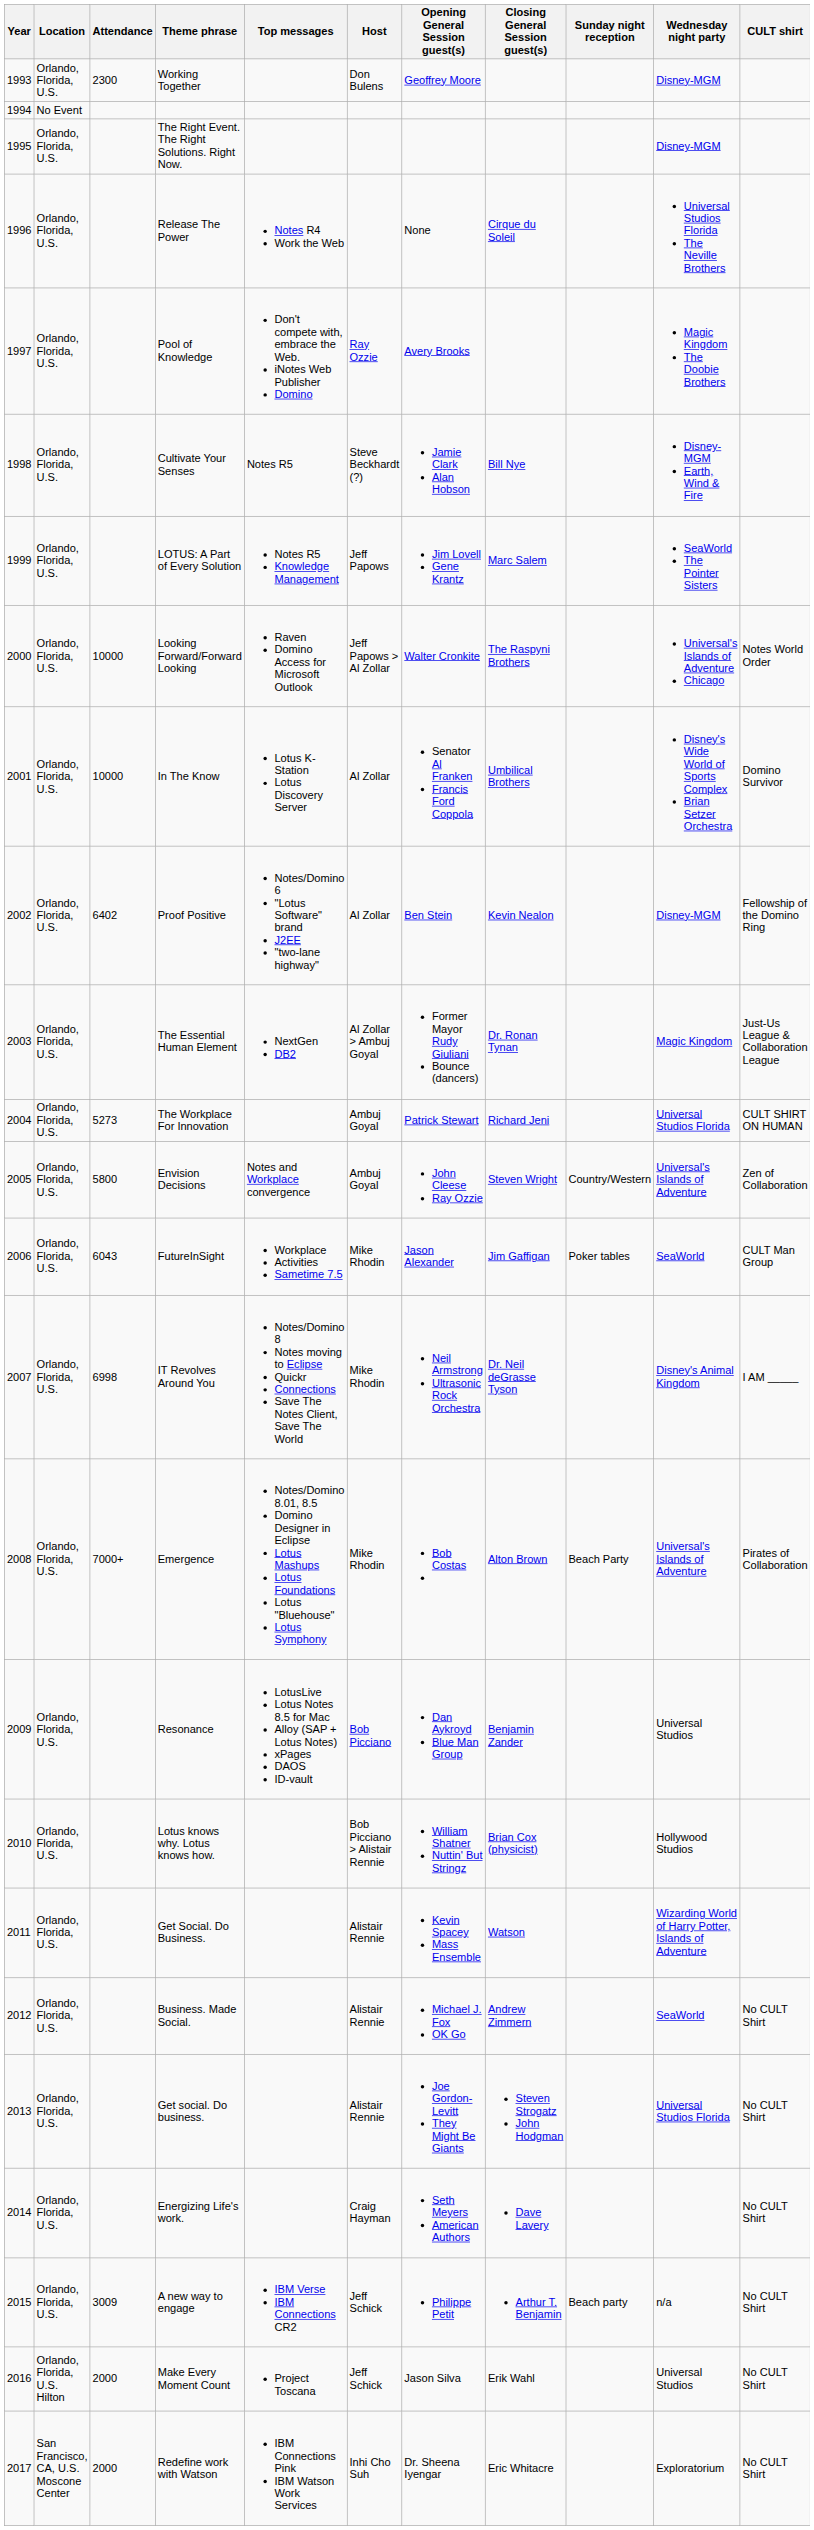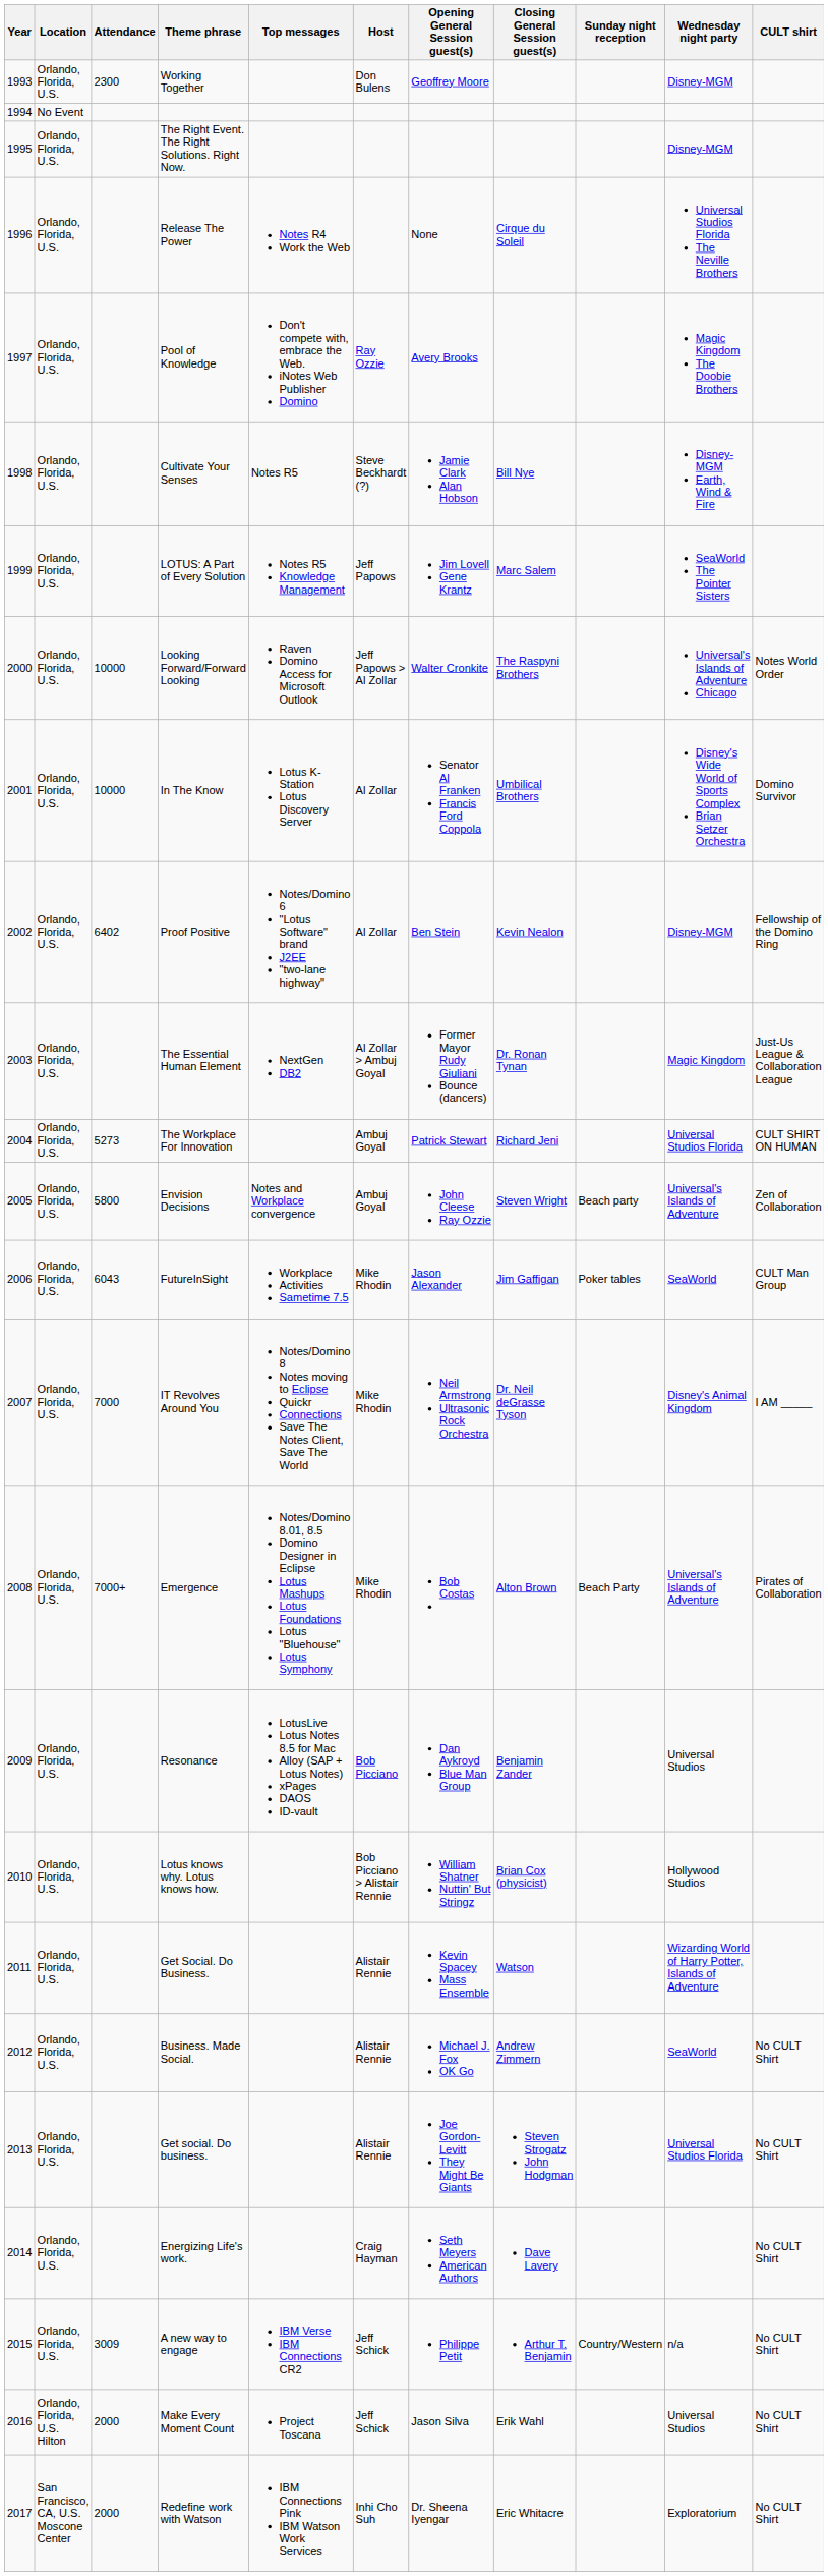Envision Decisions | Sunday night reception: Country/Western -> Beach party
IT Revolves Around You | Attendance: 6998 -> 7000
A new way to engage | Sunday night reception: Beach party -> Country/Western
